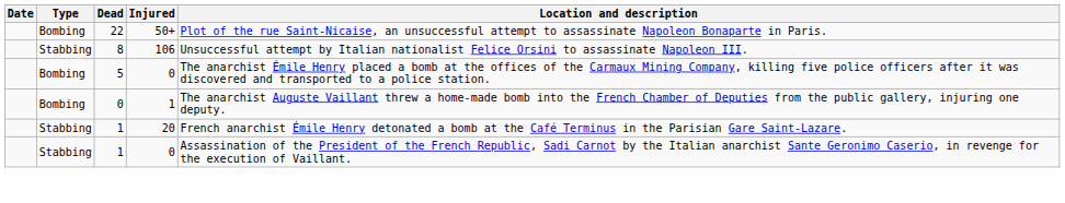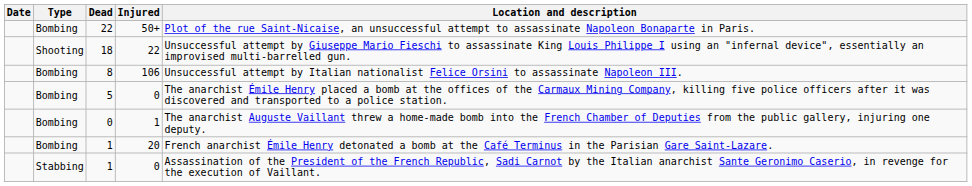+ row: Shooting | 18 | 22 | Unsuccessful attempt by Giuseppe Mario Fieschi to assassinate King Louis Philippe I using an "infernal device", essentially an improvised multi-barrelled gun.
8 | Type: Stabbing -> Bombing
1 / 20 | Type: Stabbing -> Bombing
